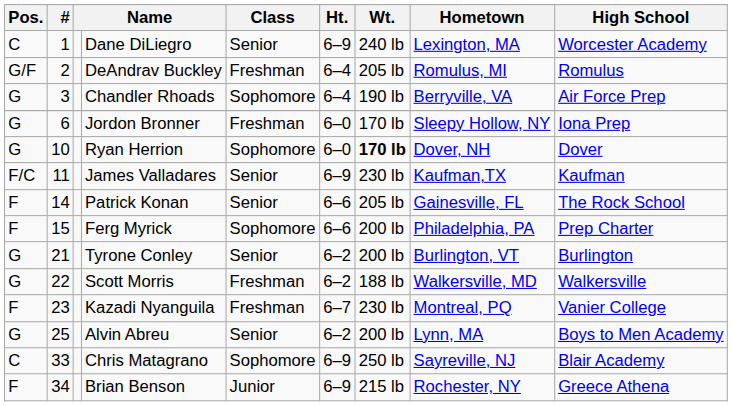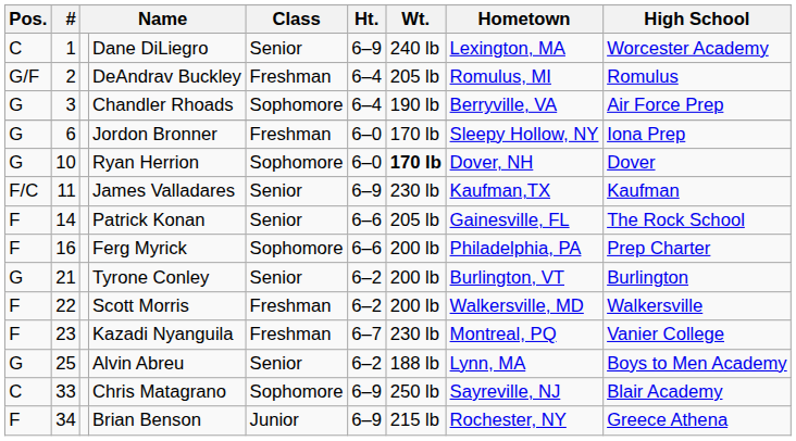Ferg Myrick | #: 15 -> 16
Scott Morris | Pos.: G -> F
Scott Morris | Wt.: 188 lb -> 200 lb
Alvin Abreu | Wt.: 200 lb -> 188 lb
